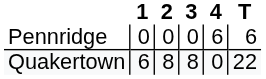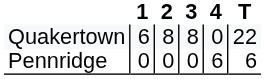rows swapped: Pennridge <-> Quakertown
